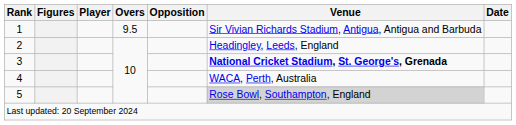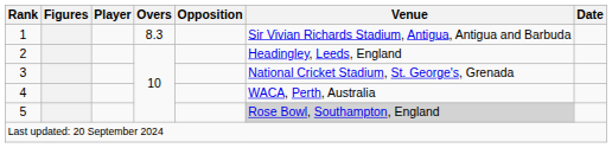1 | Overs: 9.5 -> 8.3
3 | Venue: bold -> normal
